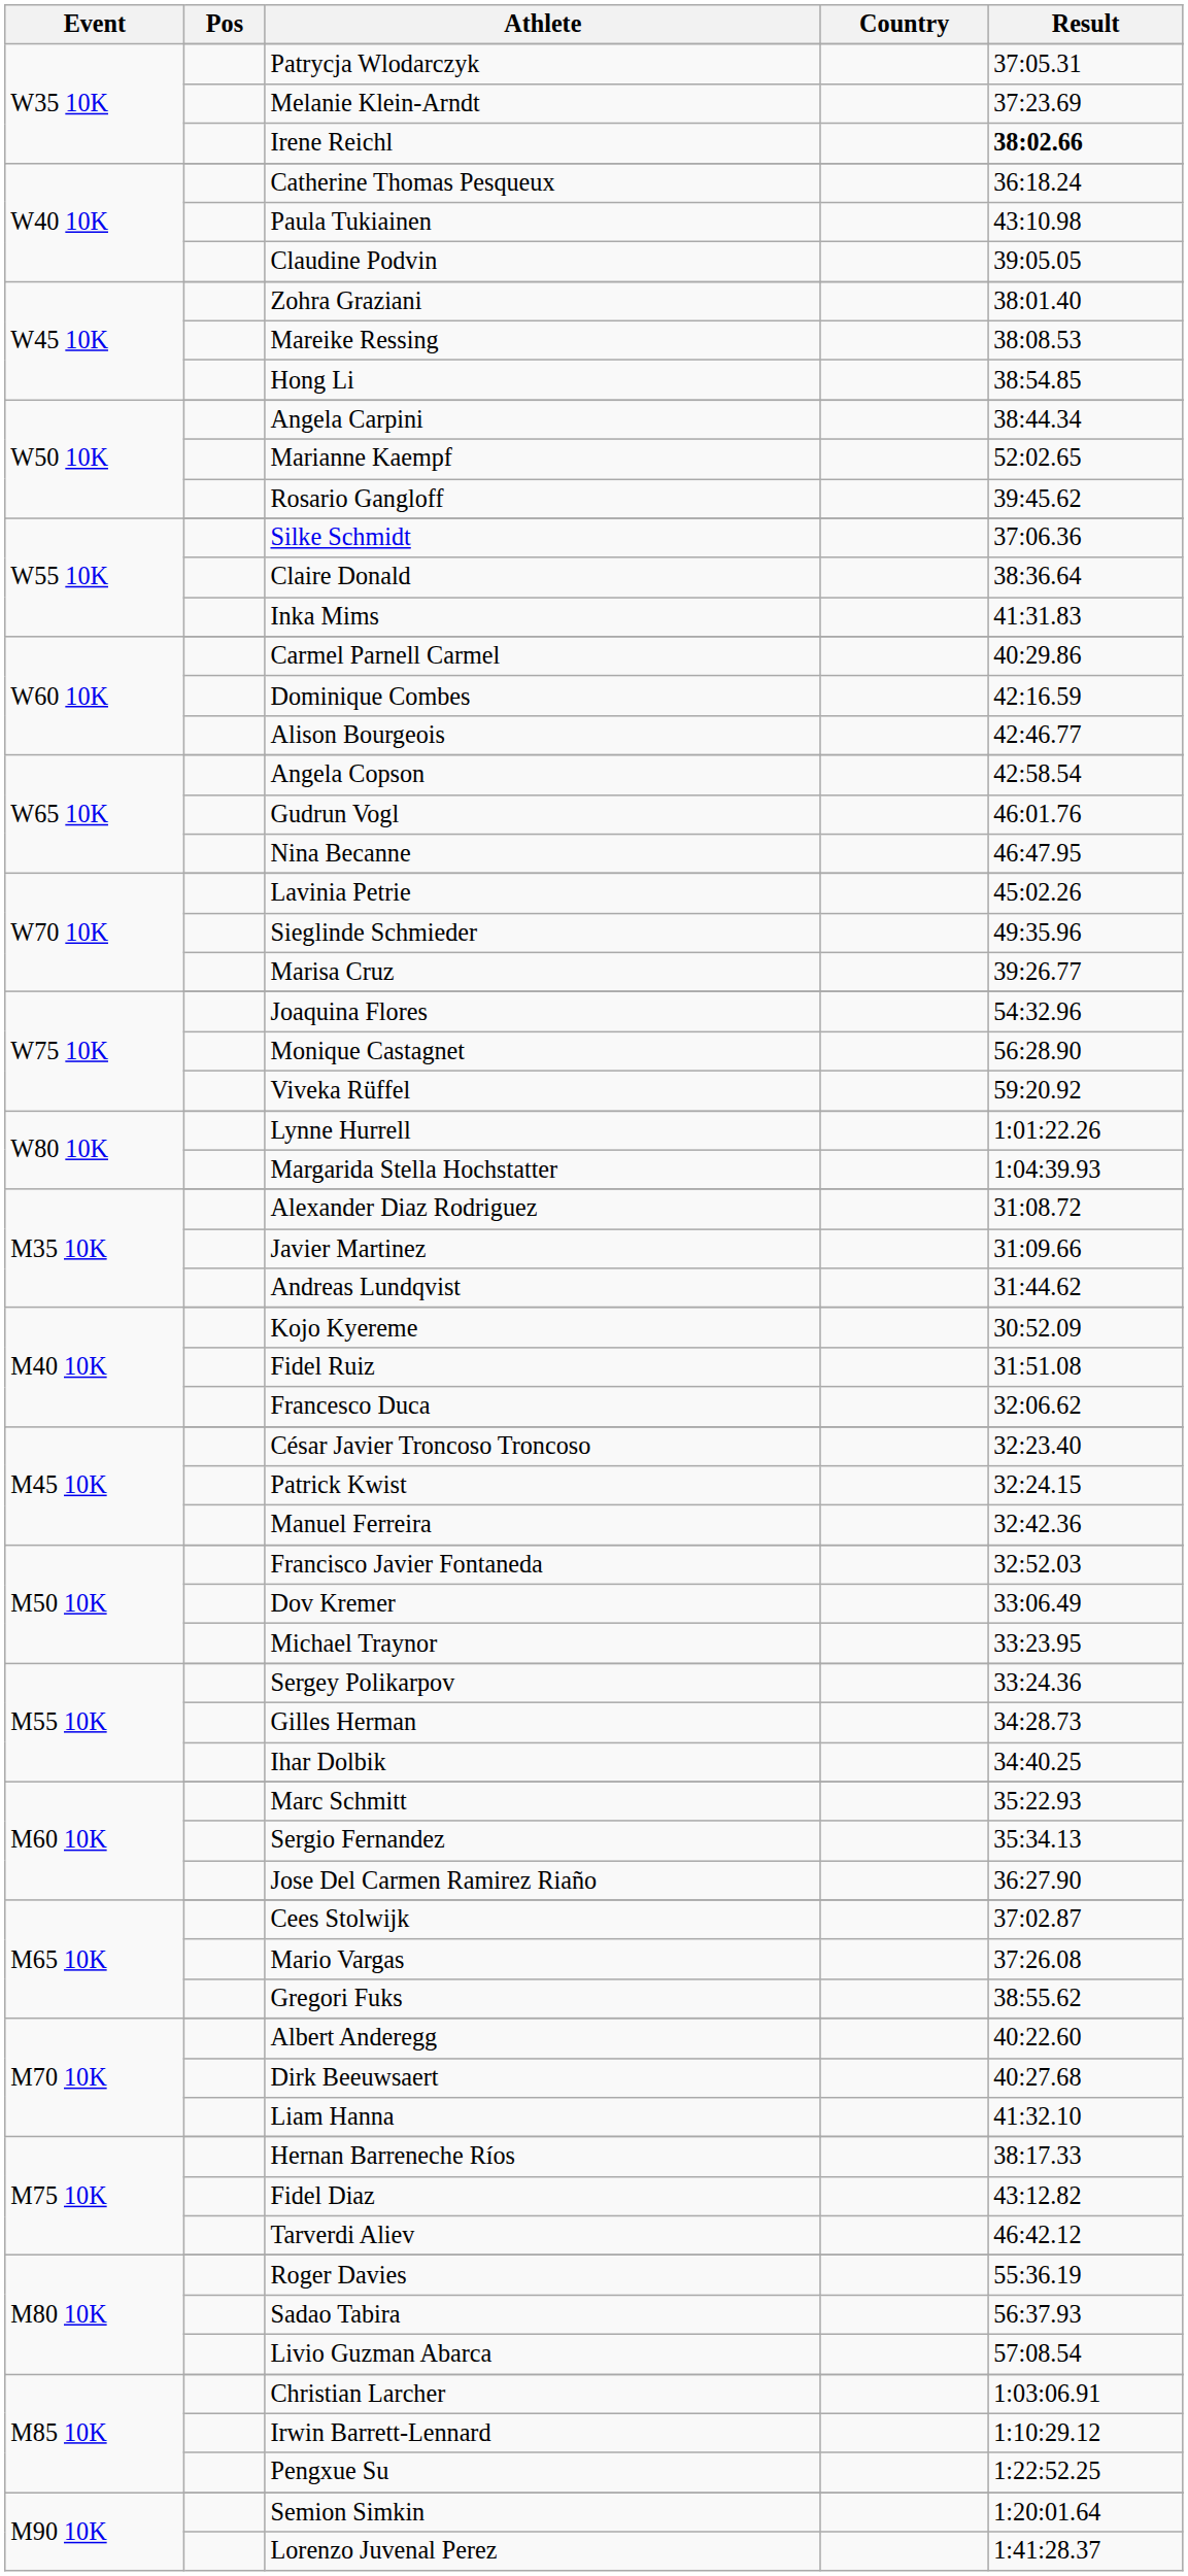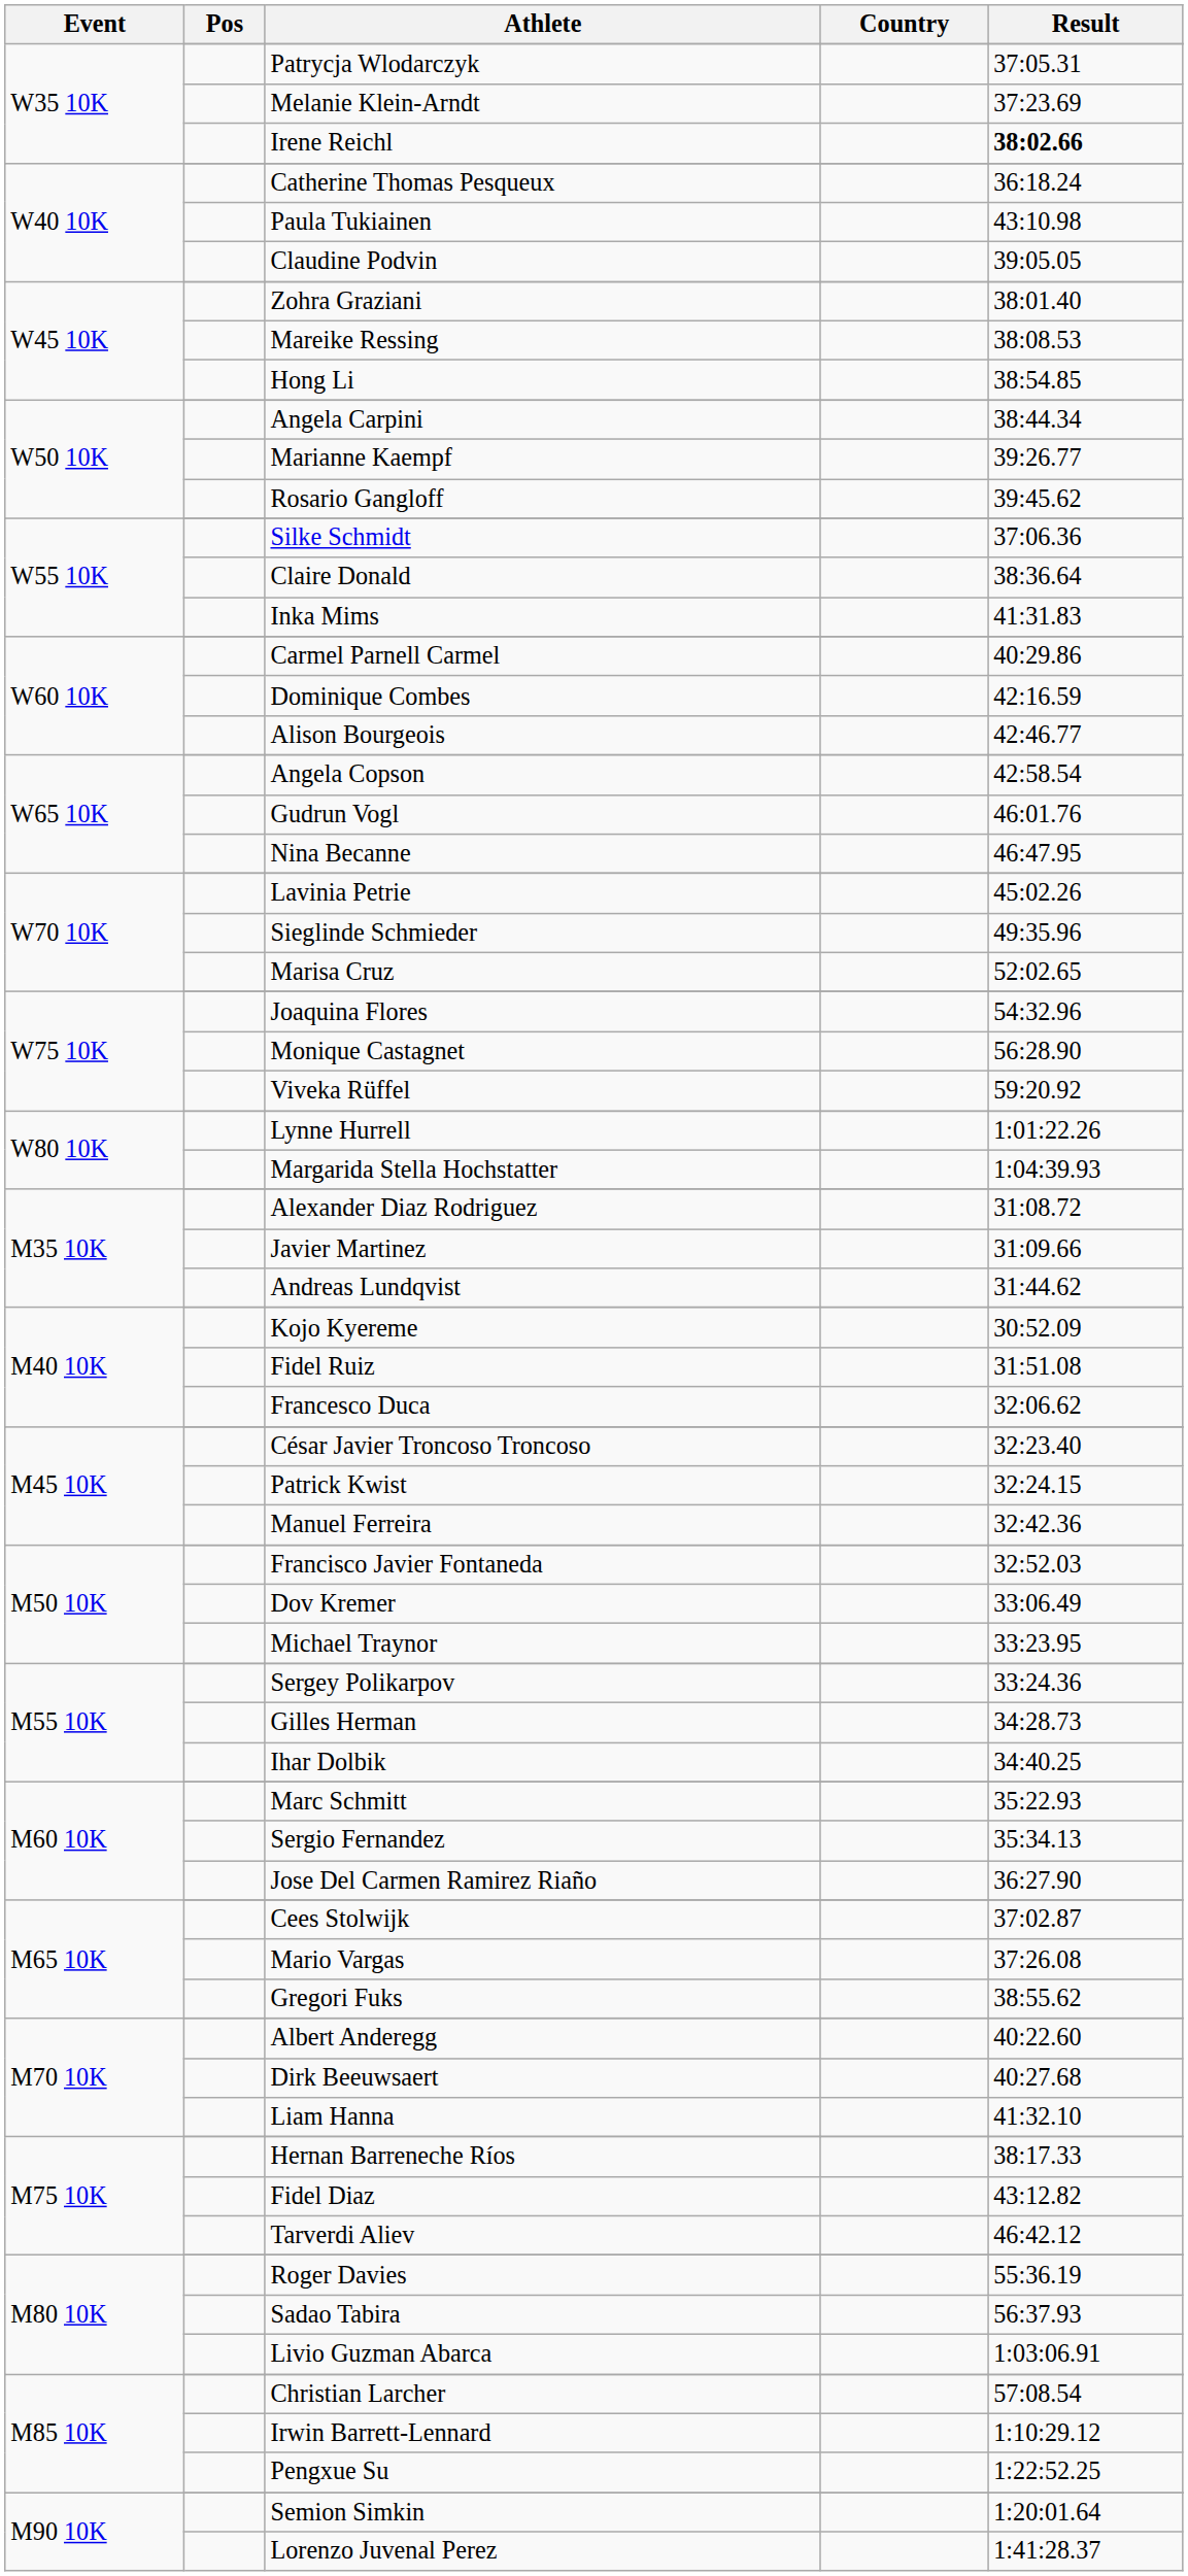Marianne Kaempf | Result: 52:02.65 -> 39:26.77
Marisa Cruz | Result: 39:26.77 -> 52:02.65
Livio Guzman Abarca | Result: 57:08.54 -> 1:03:06.91
Christian Larcher | Result: 1:03:06.91 -> 57:08.54
